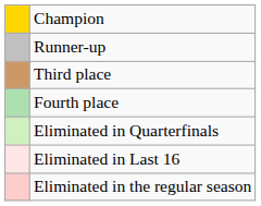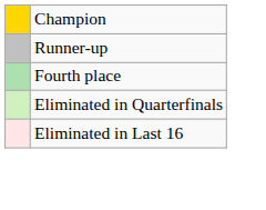- row: Third place
- row: Eliminated in the regular season
